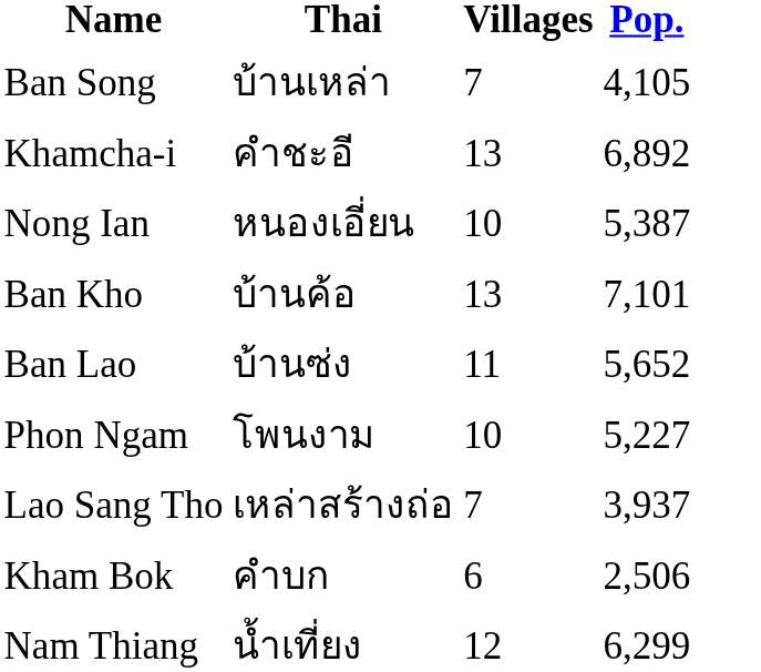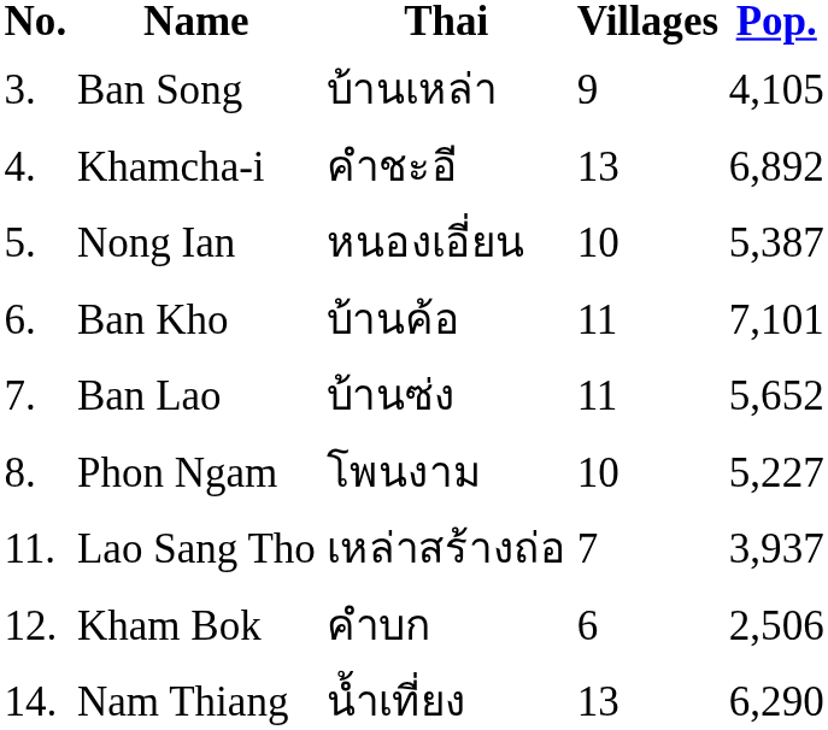+ column: No. | 3. | 4. | 5. | 6. | 7. | 8. | 11. | 12. | 14.
Ban Song | Villages: 7 -> 9
Ban Kho | Villages: 13 -> 11
Nam Thiang | Villages: 12 -> 13
Nam Thiang | Pop.: 6,299 -> 6,290
